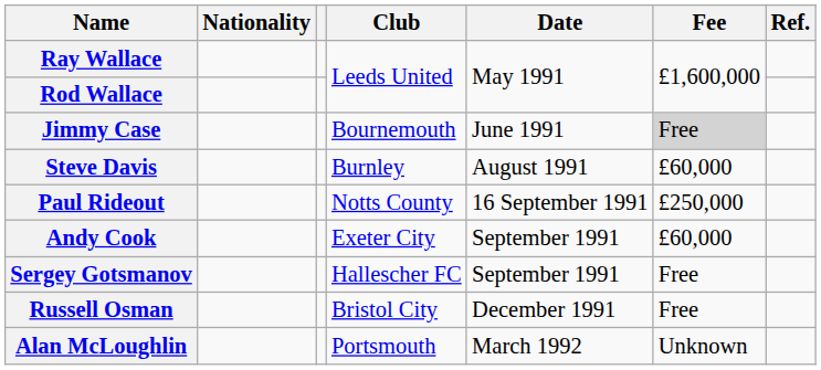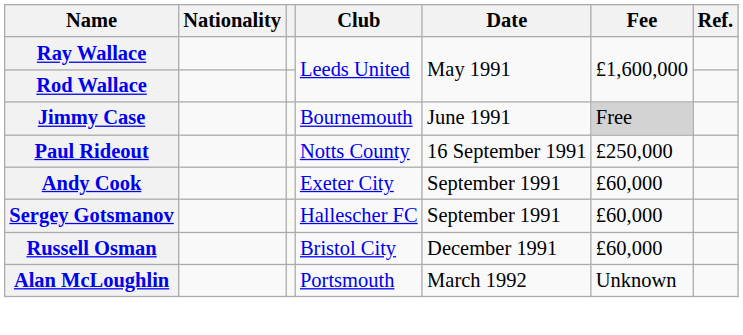- row: Steve Davis | Burnley | August 1991 | £60,000
Sergey Gotsmanov | Fee: Free -> £60,000
Russell Osman | Fee: Free -> £60,000
